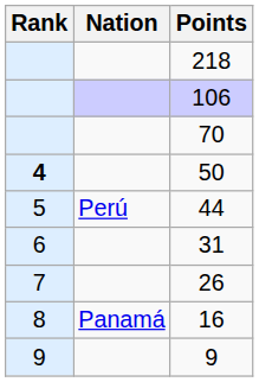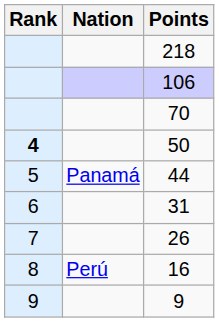44 | Nation: Perú -> Panamá
16 | Nation: Panamá -> Perú
